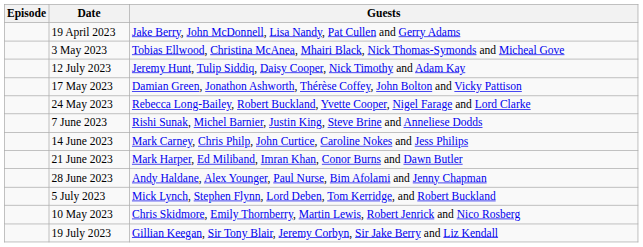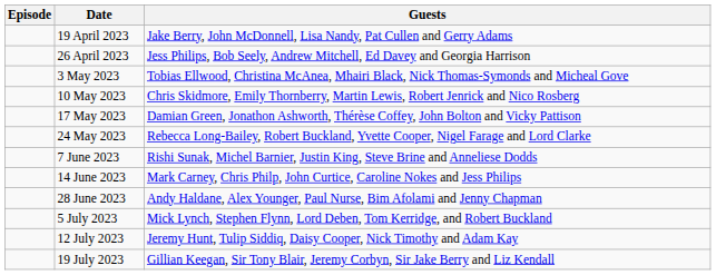+ row: 26 April 2023 | Jess Philips, Bob Seely, Andrew Mitchell, Ed Davey and Georgia Harrison
rows swapped: 10 May 2023 <-> 12 July 2023
- row: 21 June 2023 | Mark Harper, Ed Miliband, Imran Khan, Conor Burns and Dawn Butler
